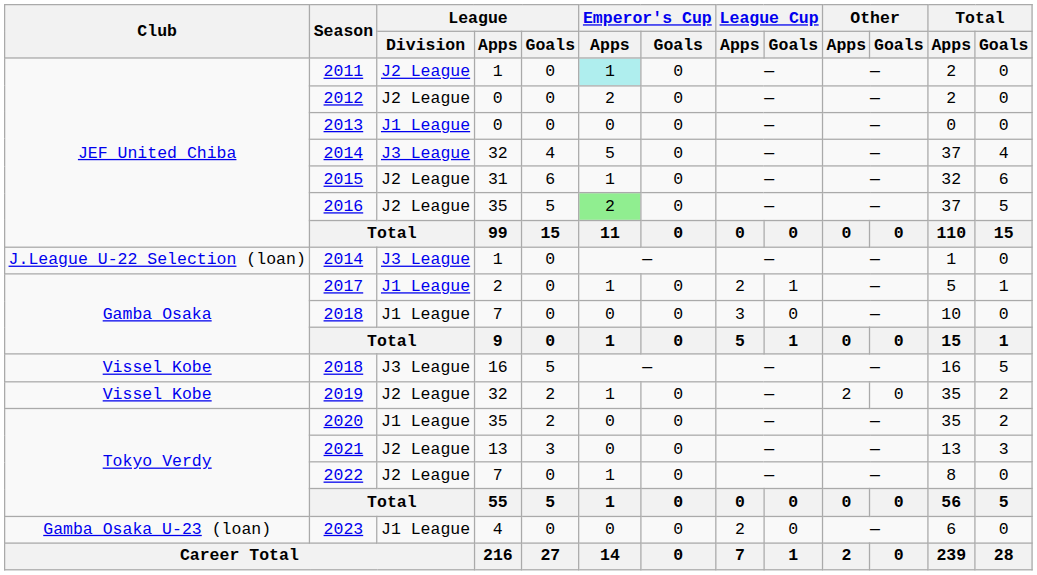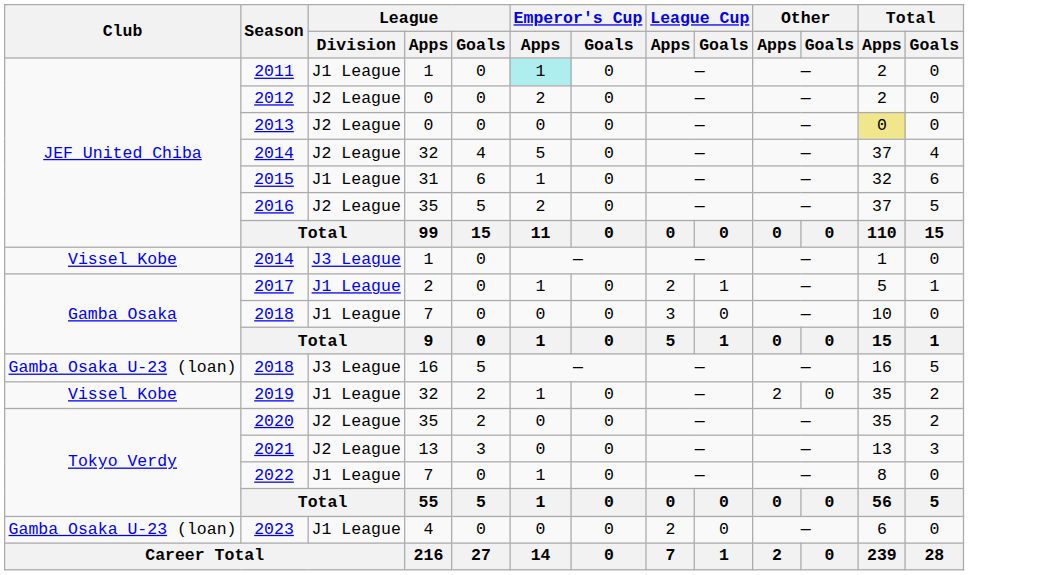2011 | League / Division: J2 League -> J1 League
2013 | League / Division: J1 League -> J2 League
2013 | Total / Apps: no background -> khaki background
2014 / 32 | League / Division: J3 League -> J2 League
2015 | League / Division: J2 League -> J1 League
2016 | Emperor's Cup / Apps: lightgreen background -> no background
2014 / 1 | Club: J.League U-22 Selection (loan) -> Vissel Kobe
2018 / 16 | Club: Vissel Kobe -> Gamba Osaka U-23 (loan)
2019 | League / Division: J2 League -> J1 League
2020 | League / Division: J1 League -> J2 League
2022 | League / Division: J2 League -> J1 League
